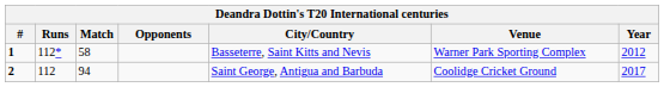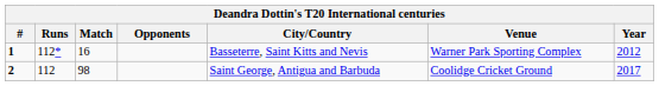1 | Match: 58 -> 16
2 | Match: 94 -> 98
